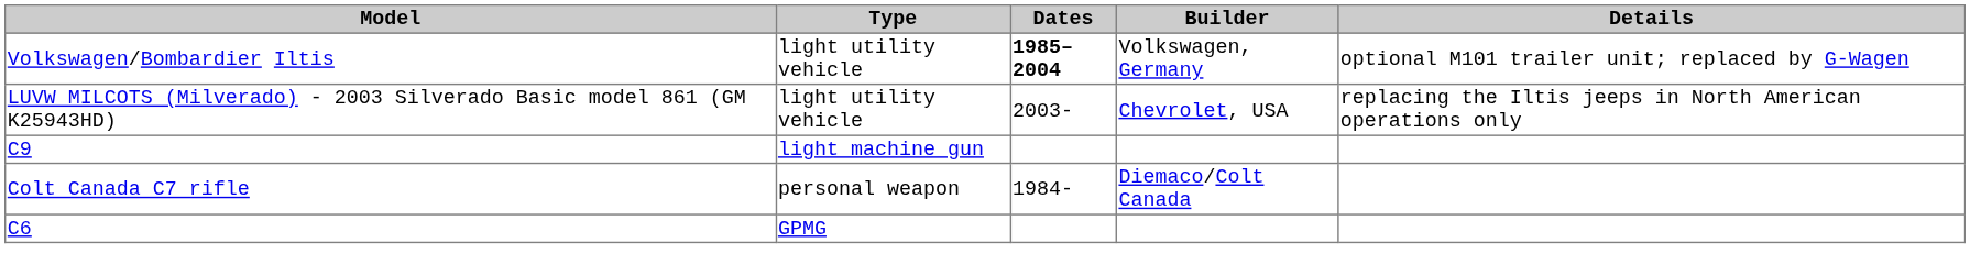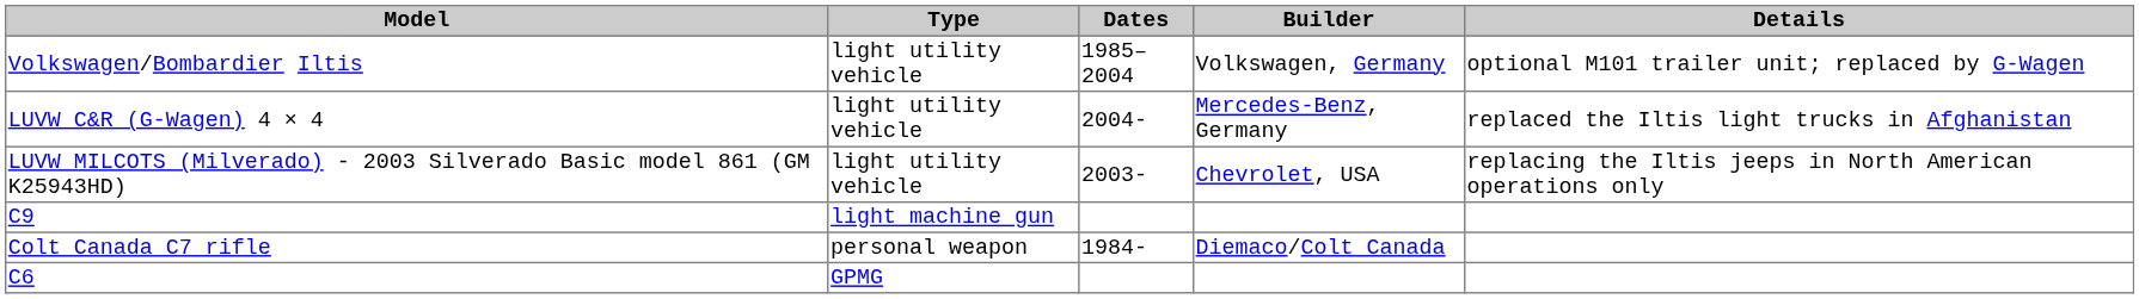Volkswagen/Bombardier Iltis | Dates: bold -> normal
+ row: LUVW C&R (G-Wagen) 4 × 4 | light utility vehicle | 2004- | Mercedes-Benz, Germany | replaced the Iltis light trucks in Afghanistan
